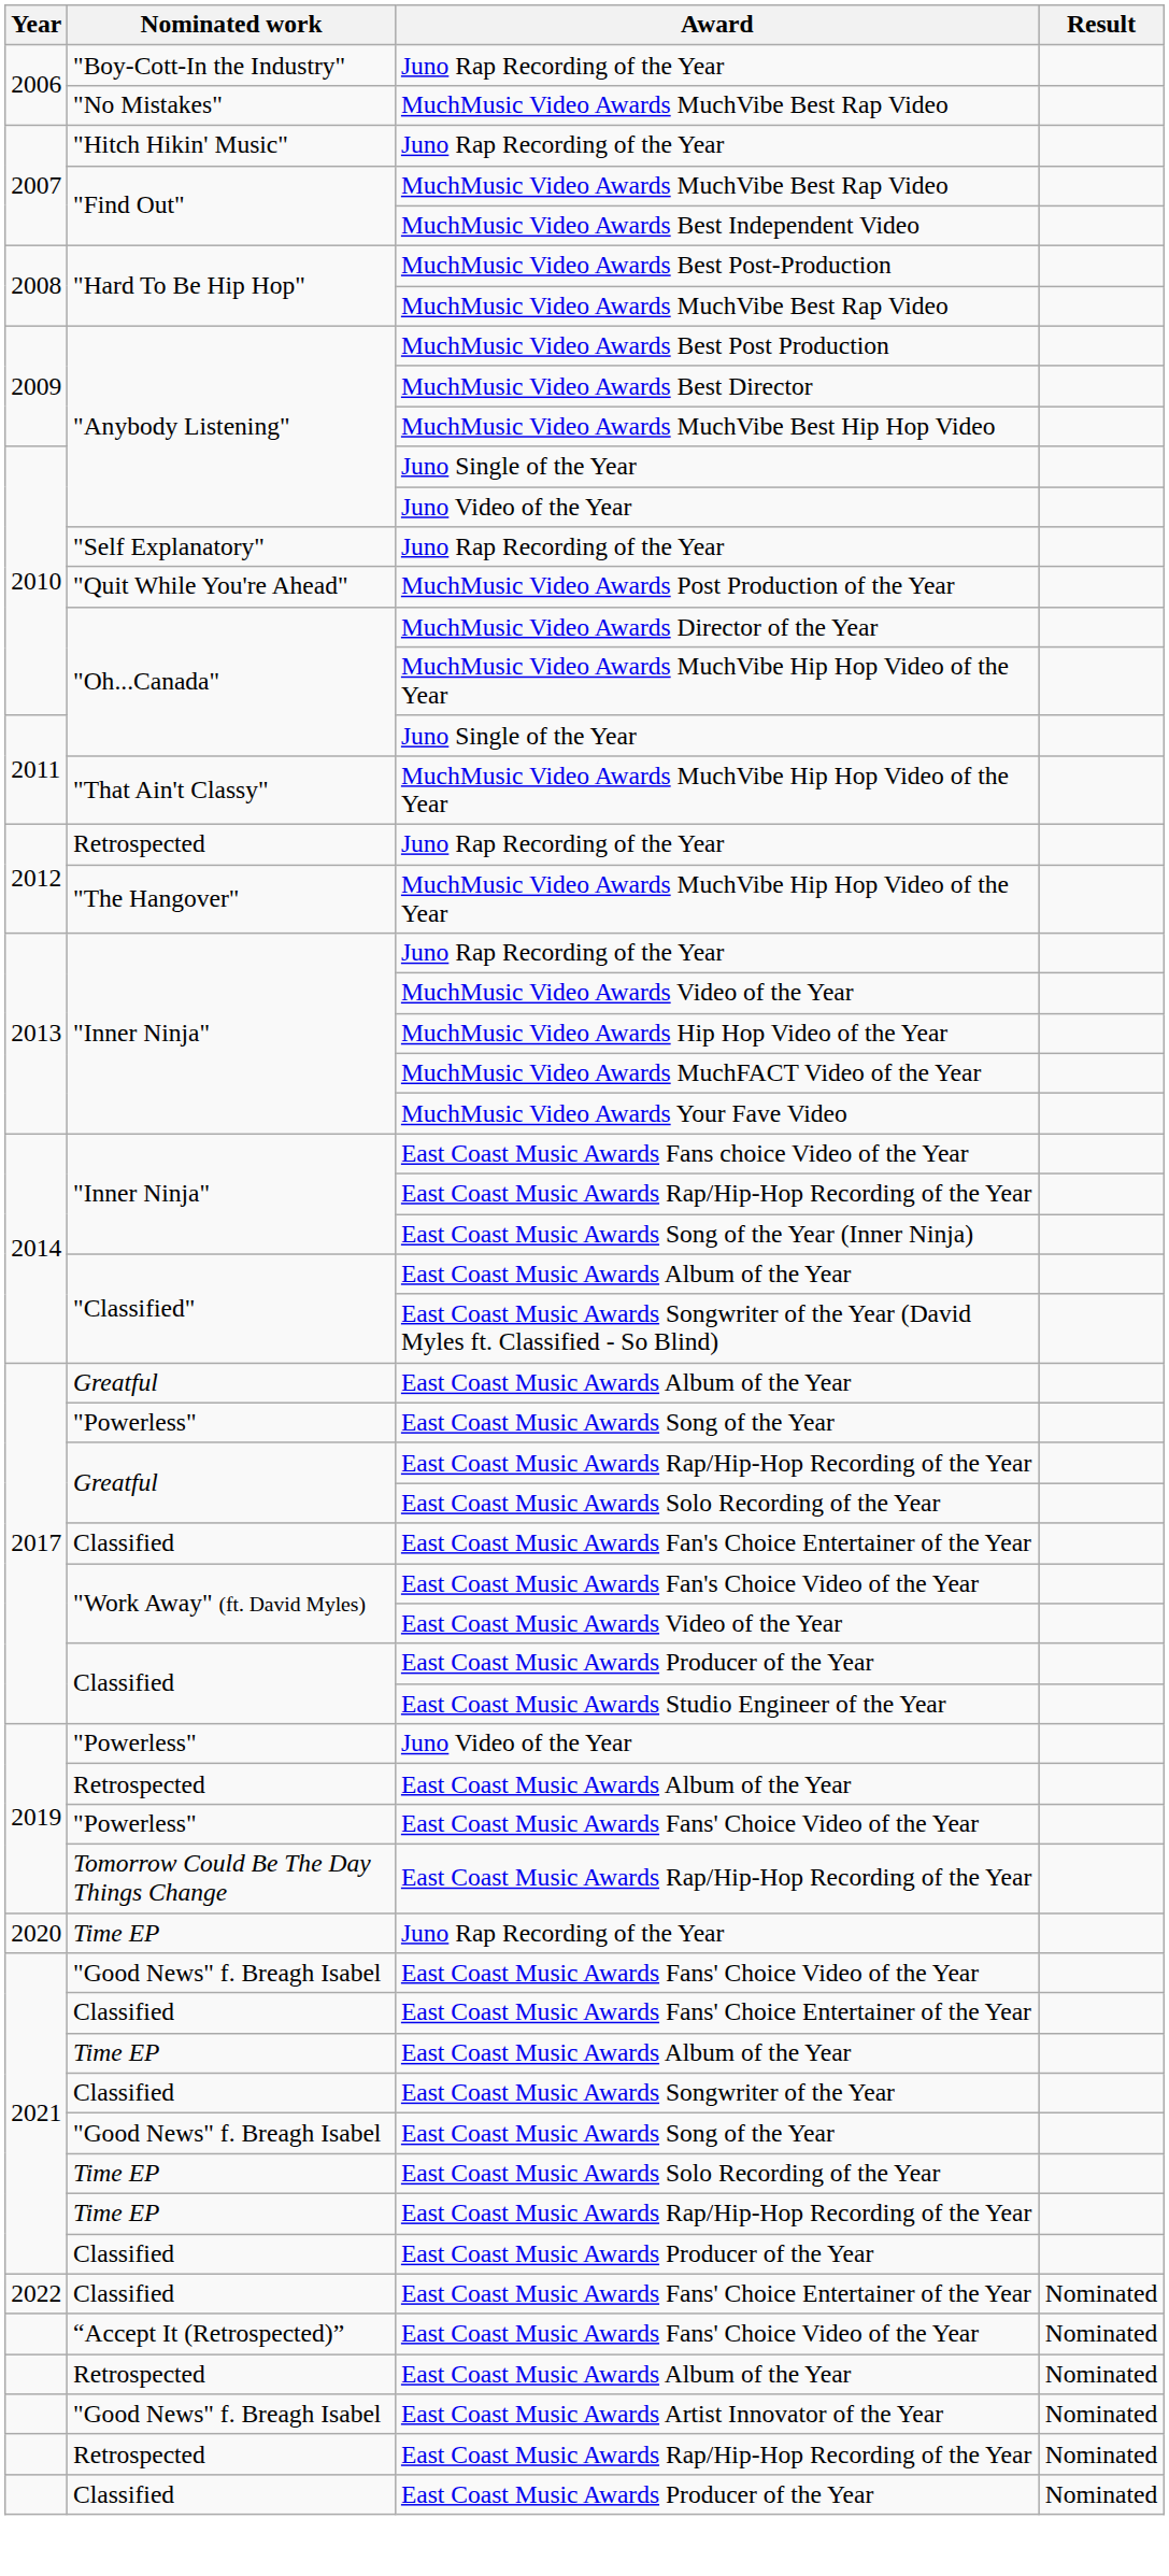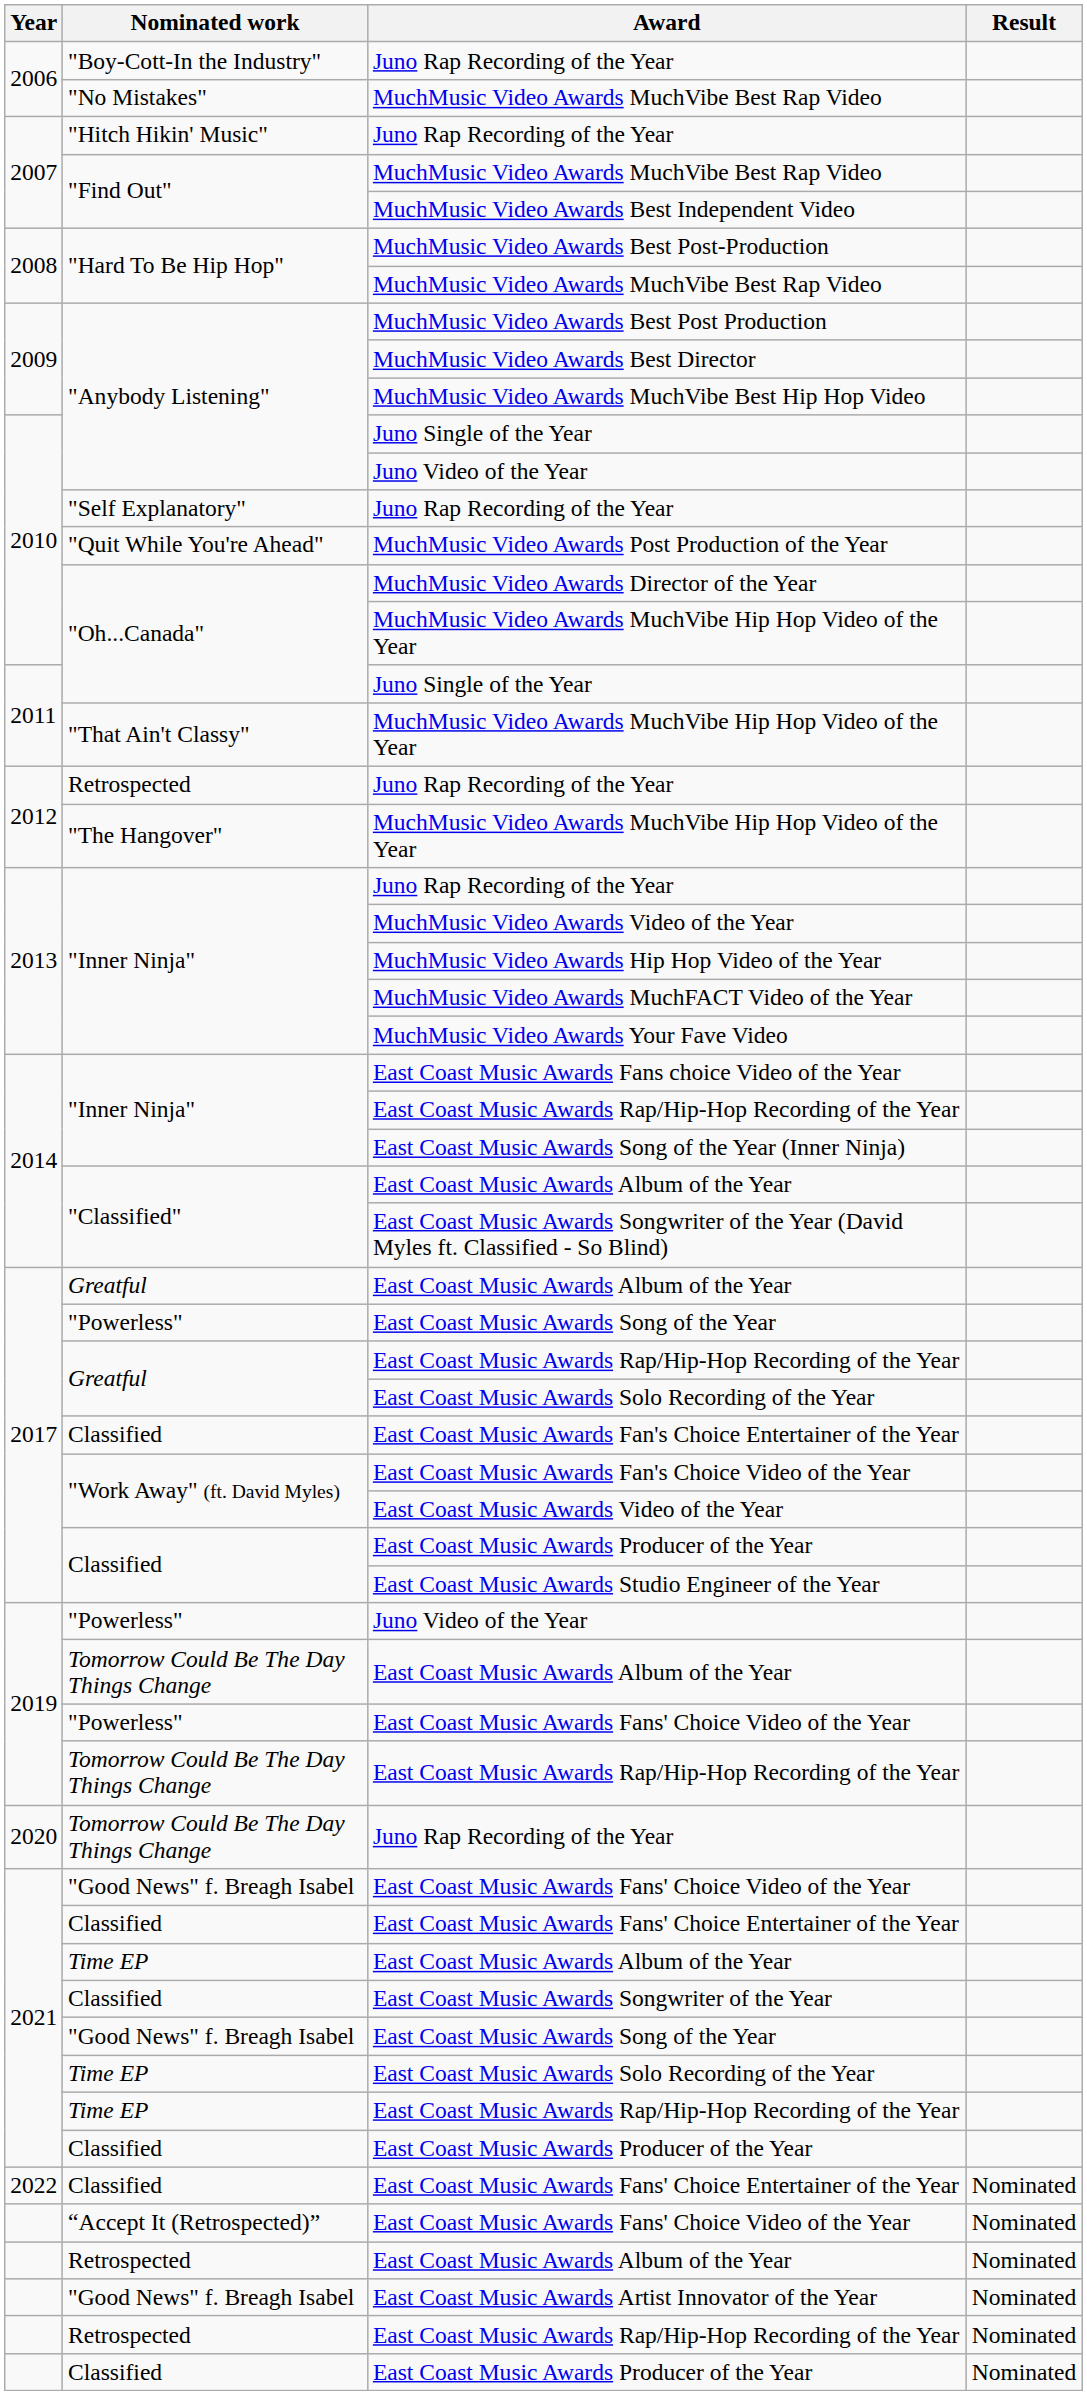2019 / East Coast Music Awards Album of the Year | Nominated work: Retrospected -> Tomorrow Could Be The Day Things Change
2020 / Juno Rap Recording of the Year | Nominated work: Time EP -> Tomorrow Could Be The Day Things Change
